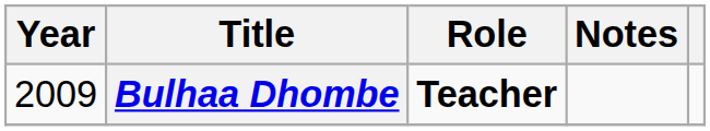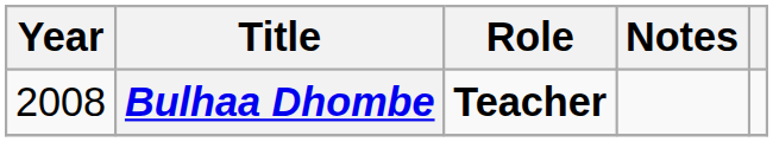Bulhaa Dhombe | Year: 2009 -> 2008
